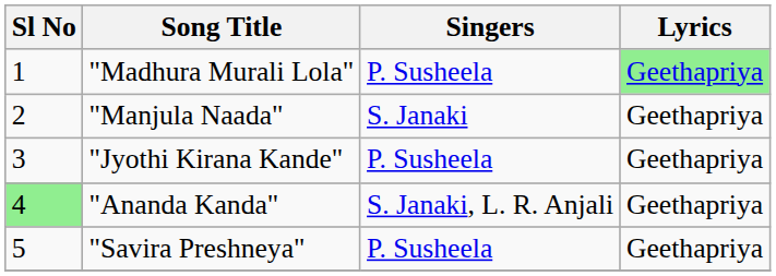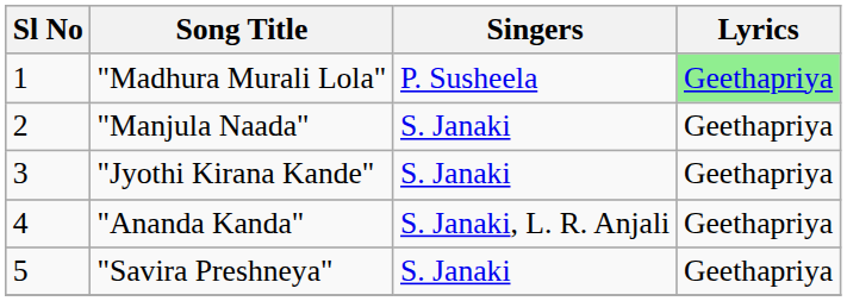"Jyothi Kirana Kande" | Singers: P. Susheela -> S. Janaki
"Ananda Kanda" | Sl No: lightgreen background -> no background
"Savira Preshneya" | Singers: P. Susheela -> S. Janaki
